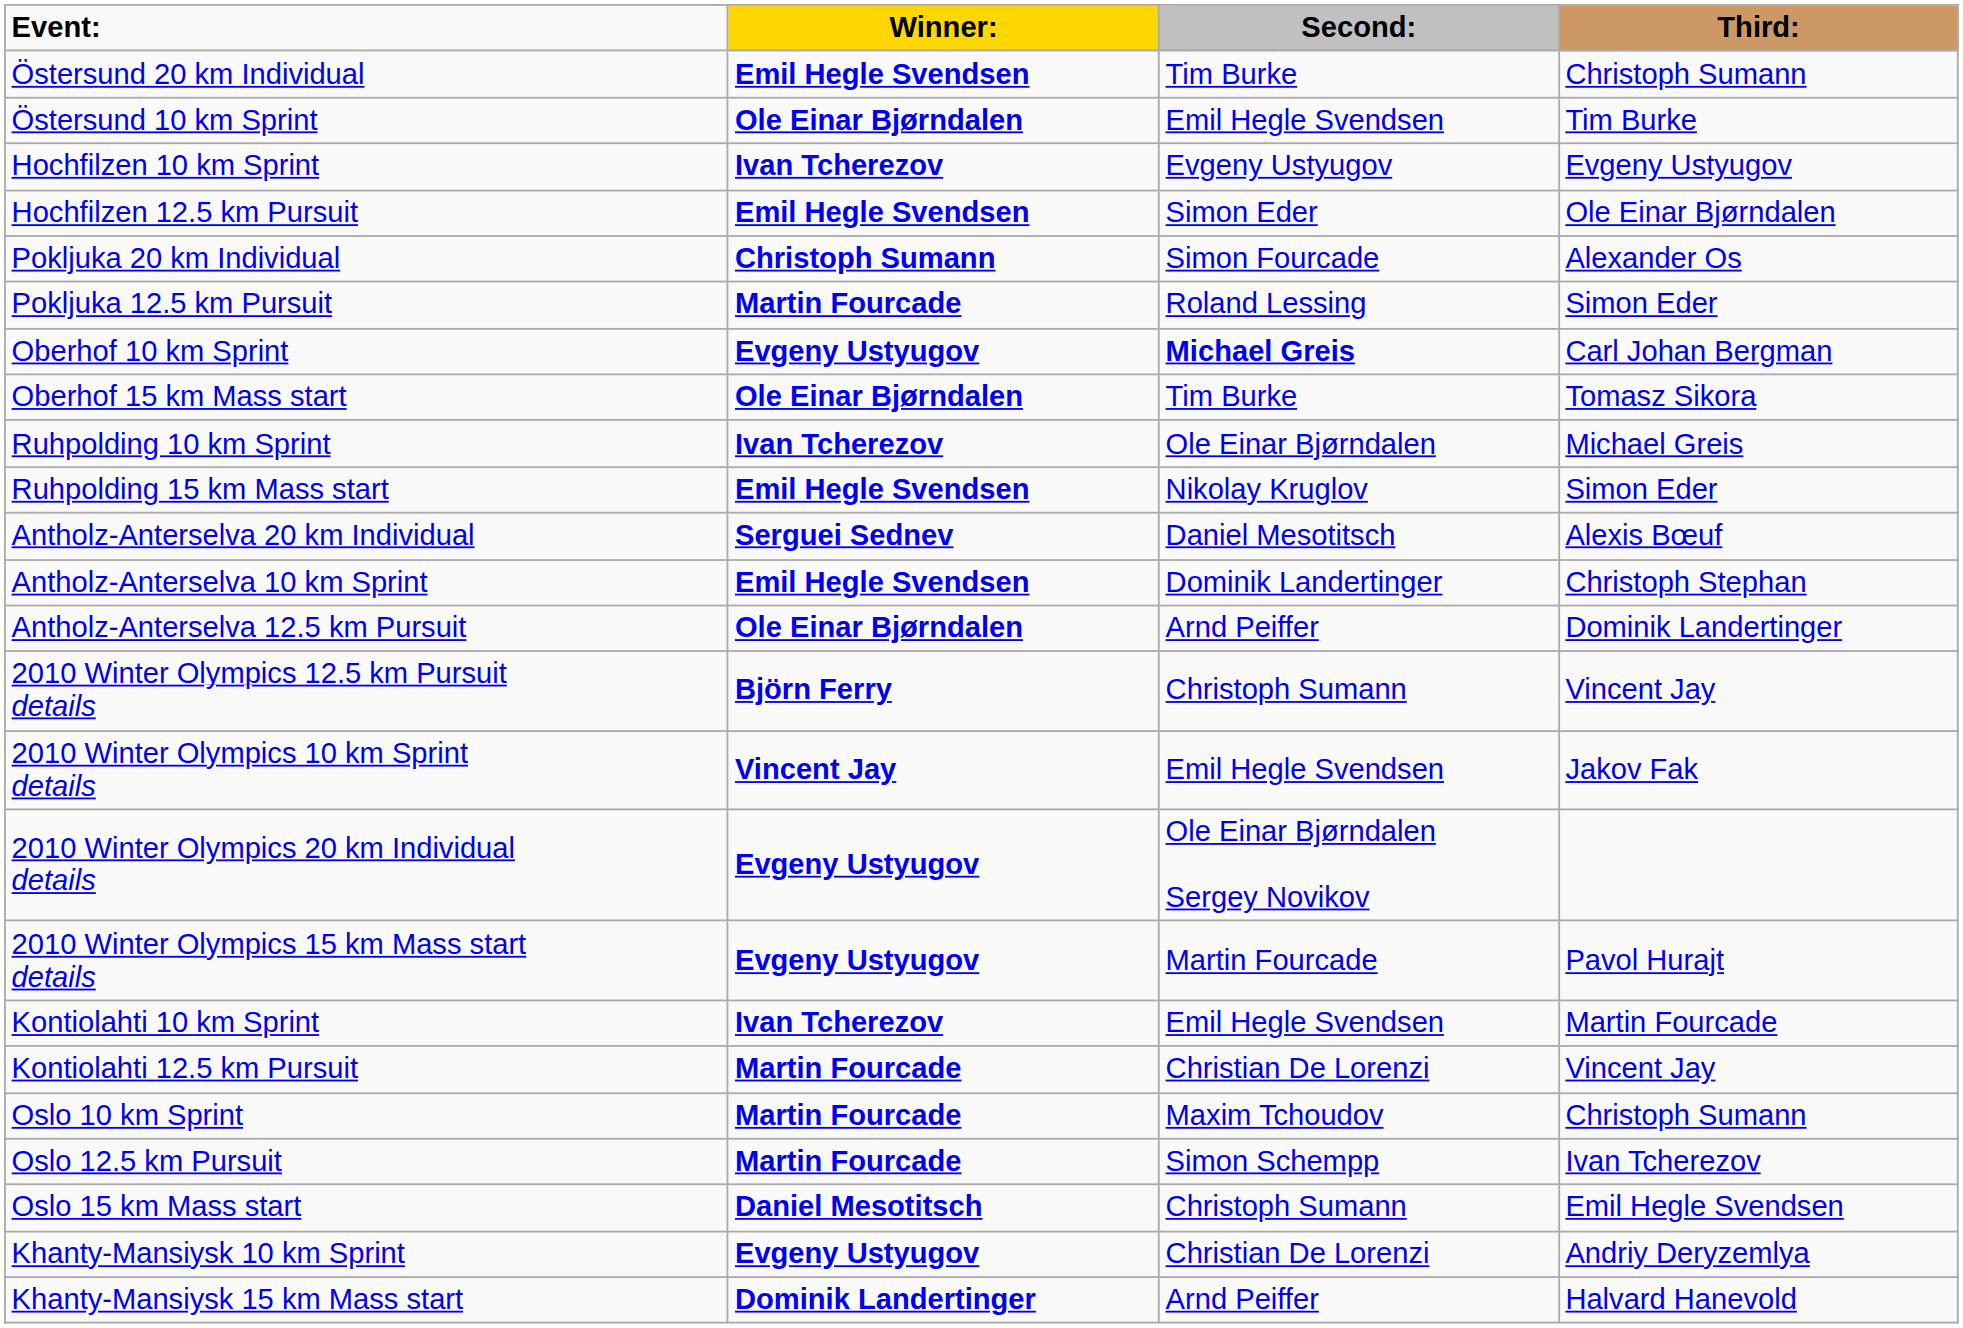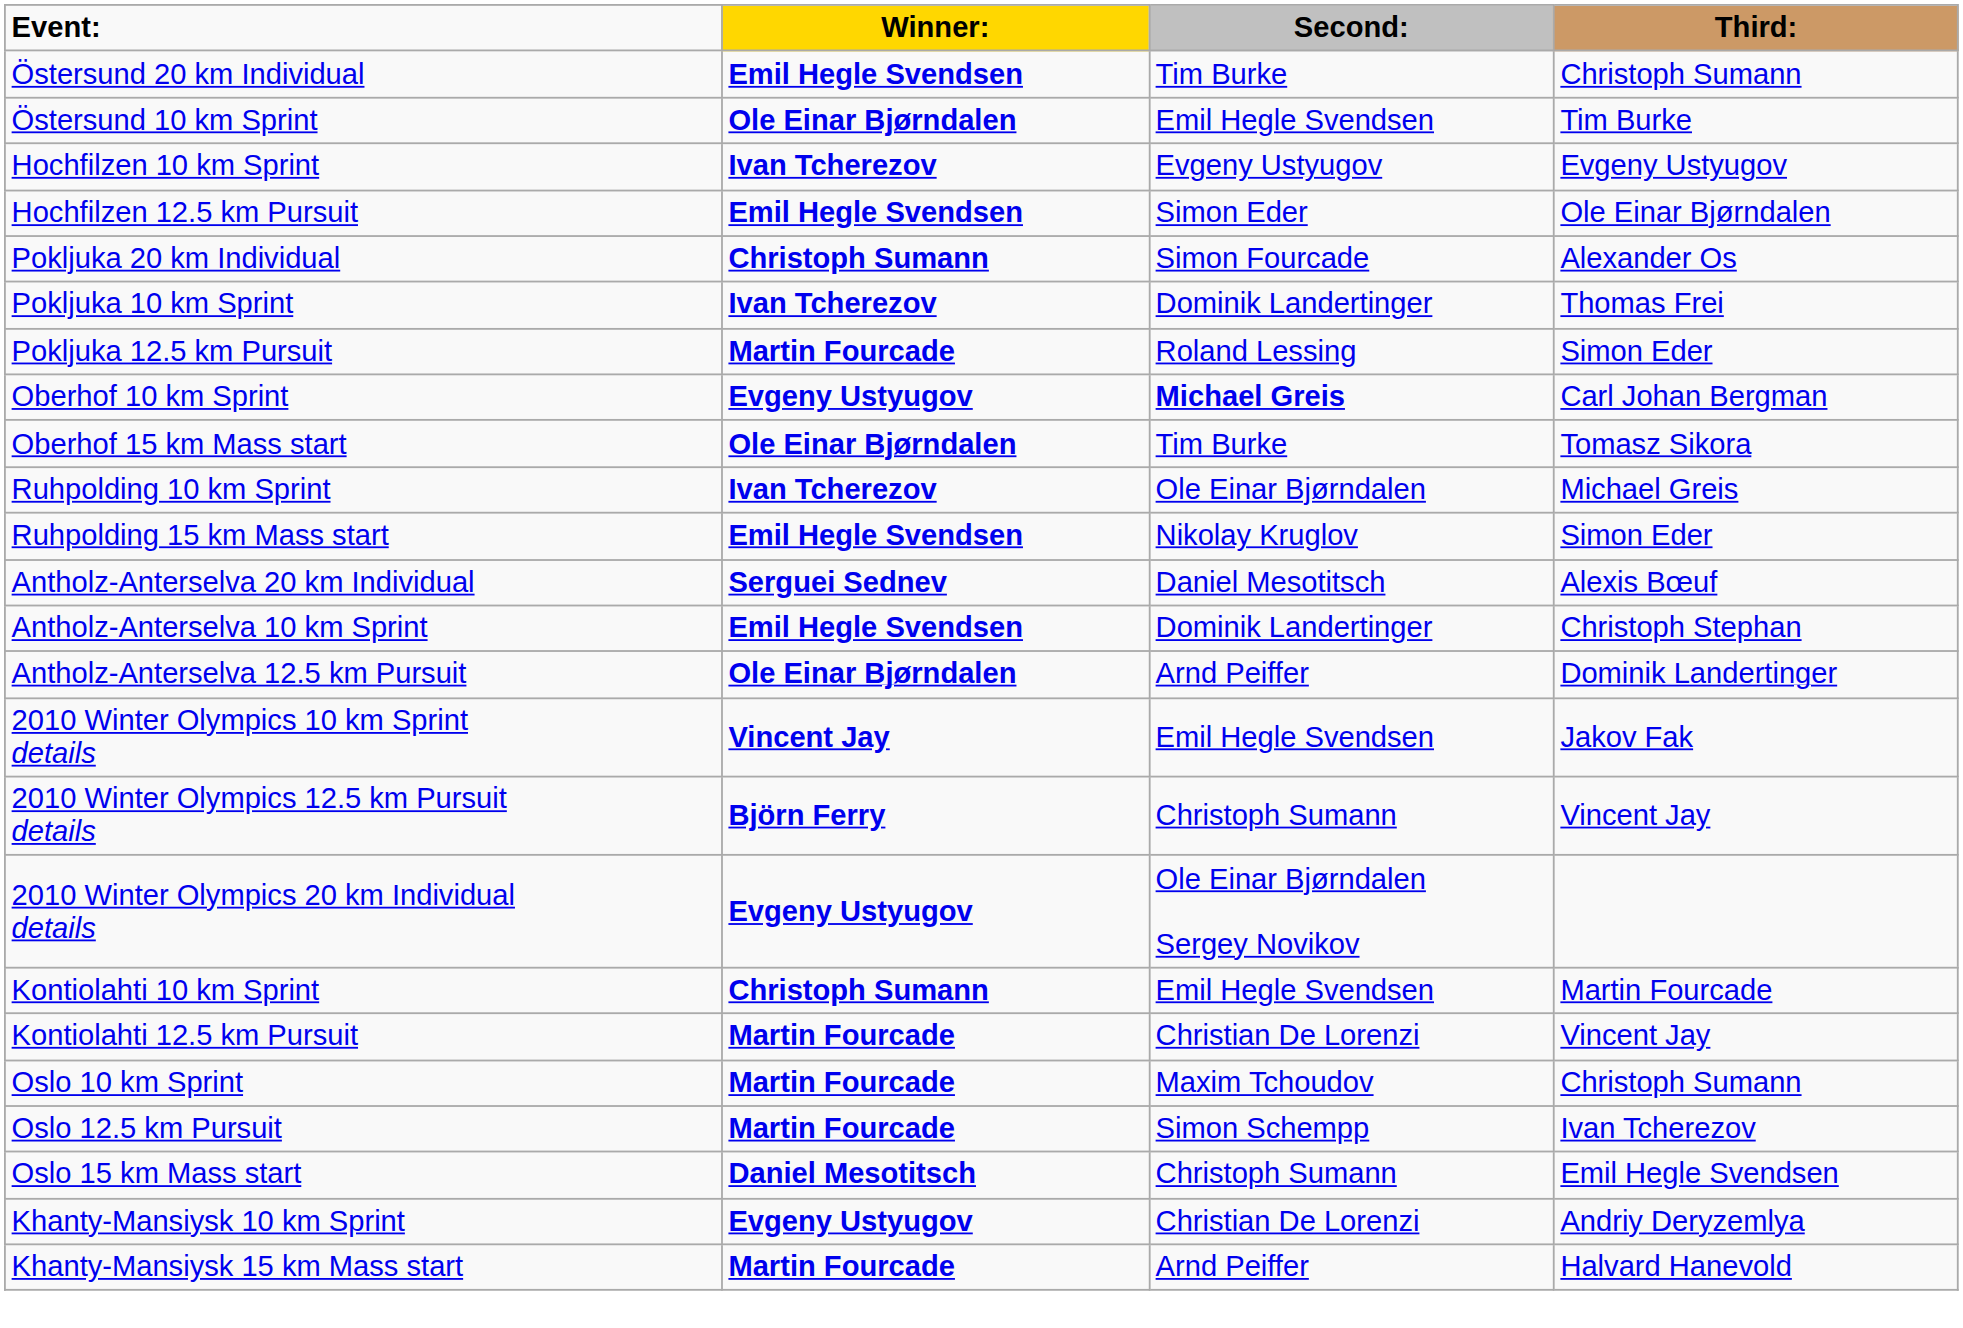+ row: Pokljuka 10 km Sprint | Ivan Tcherezov | Dominik Landertinger | Thomas Frei
rows swapped: 2010 Winter Olympics 10 km Sprint details <-> 2010 Winter Olympics 12.5 km Pursuit details
- row: 2010 Winter Olympics 15 km Mass start details | Evgeny Ustyugov | Martin Fourcade | Pavol Hurajt
Kontiolahti 10 km Sprint | Winner:: Ivan Tcherezov -> Christoph Sumann
Khanty-Mansiysk 15 km Mass start | Winner:: Dominik Landertinger -> Martin Fourcade
